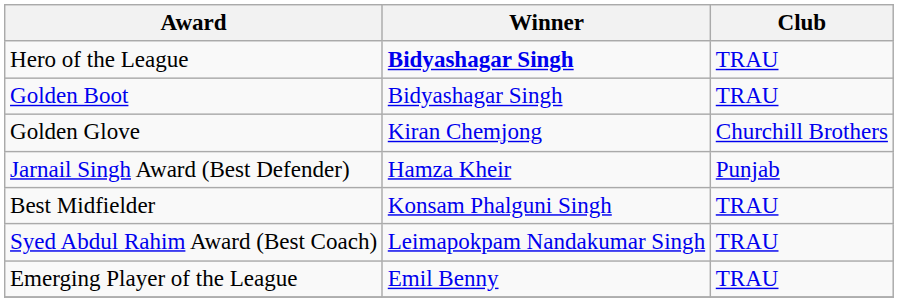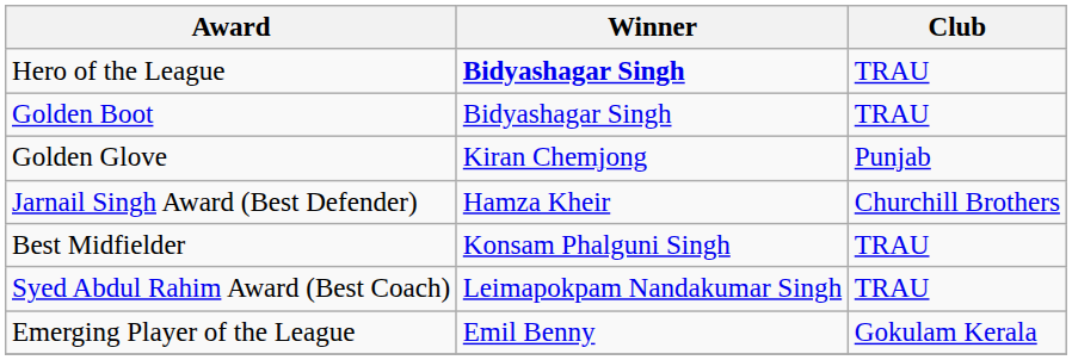Golden Glove | Club: Churchill Brothers -> Punjab
Jarnail Singh Award (Best Defender) | Club: Punjab -> Churchill Brothers
Emerging Player of the League | Club: TRAU -> Gokulam Kerala
